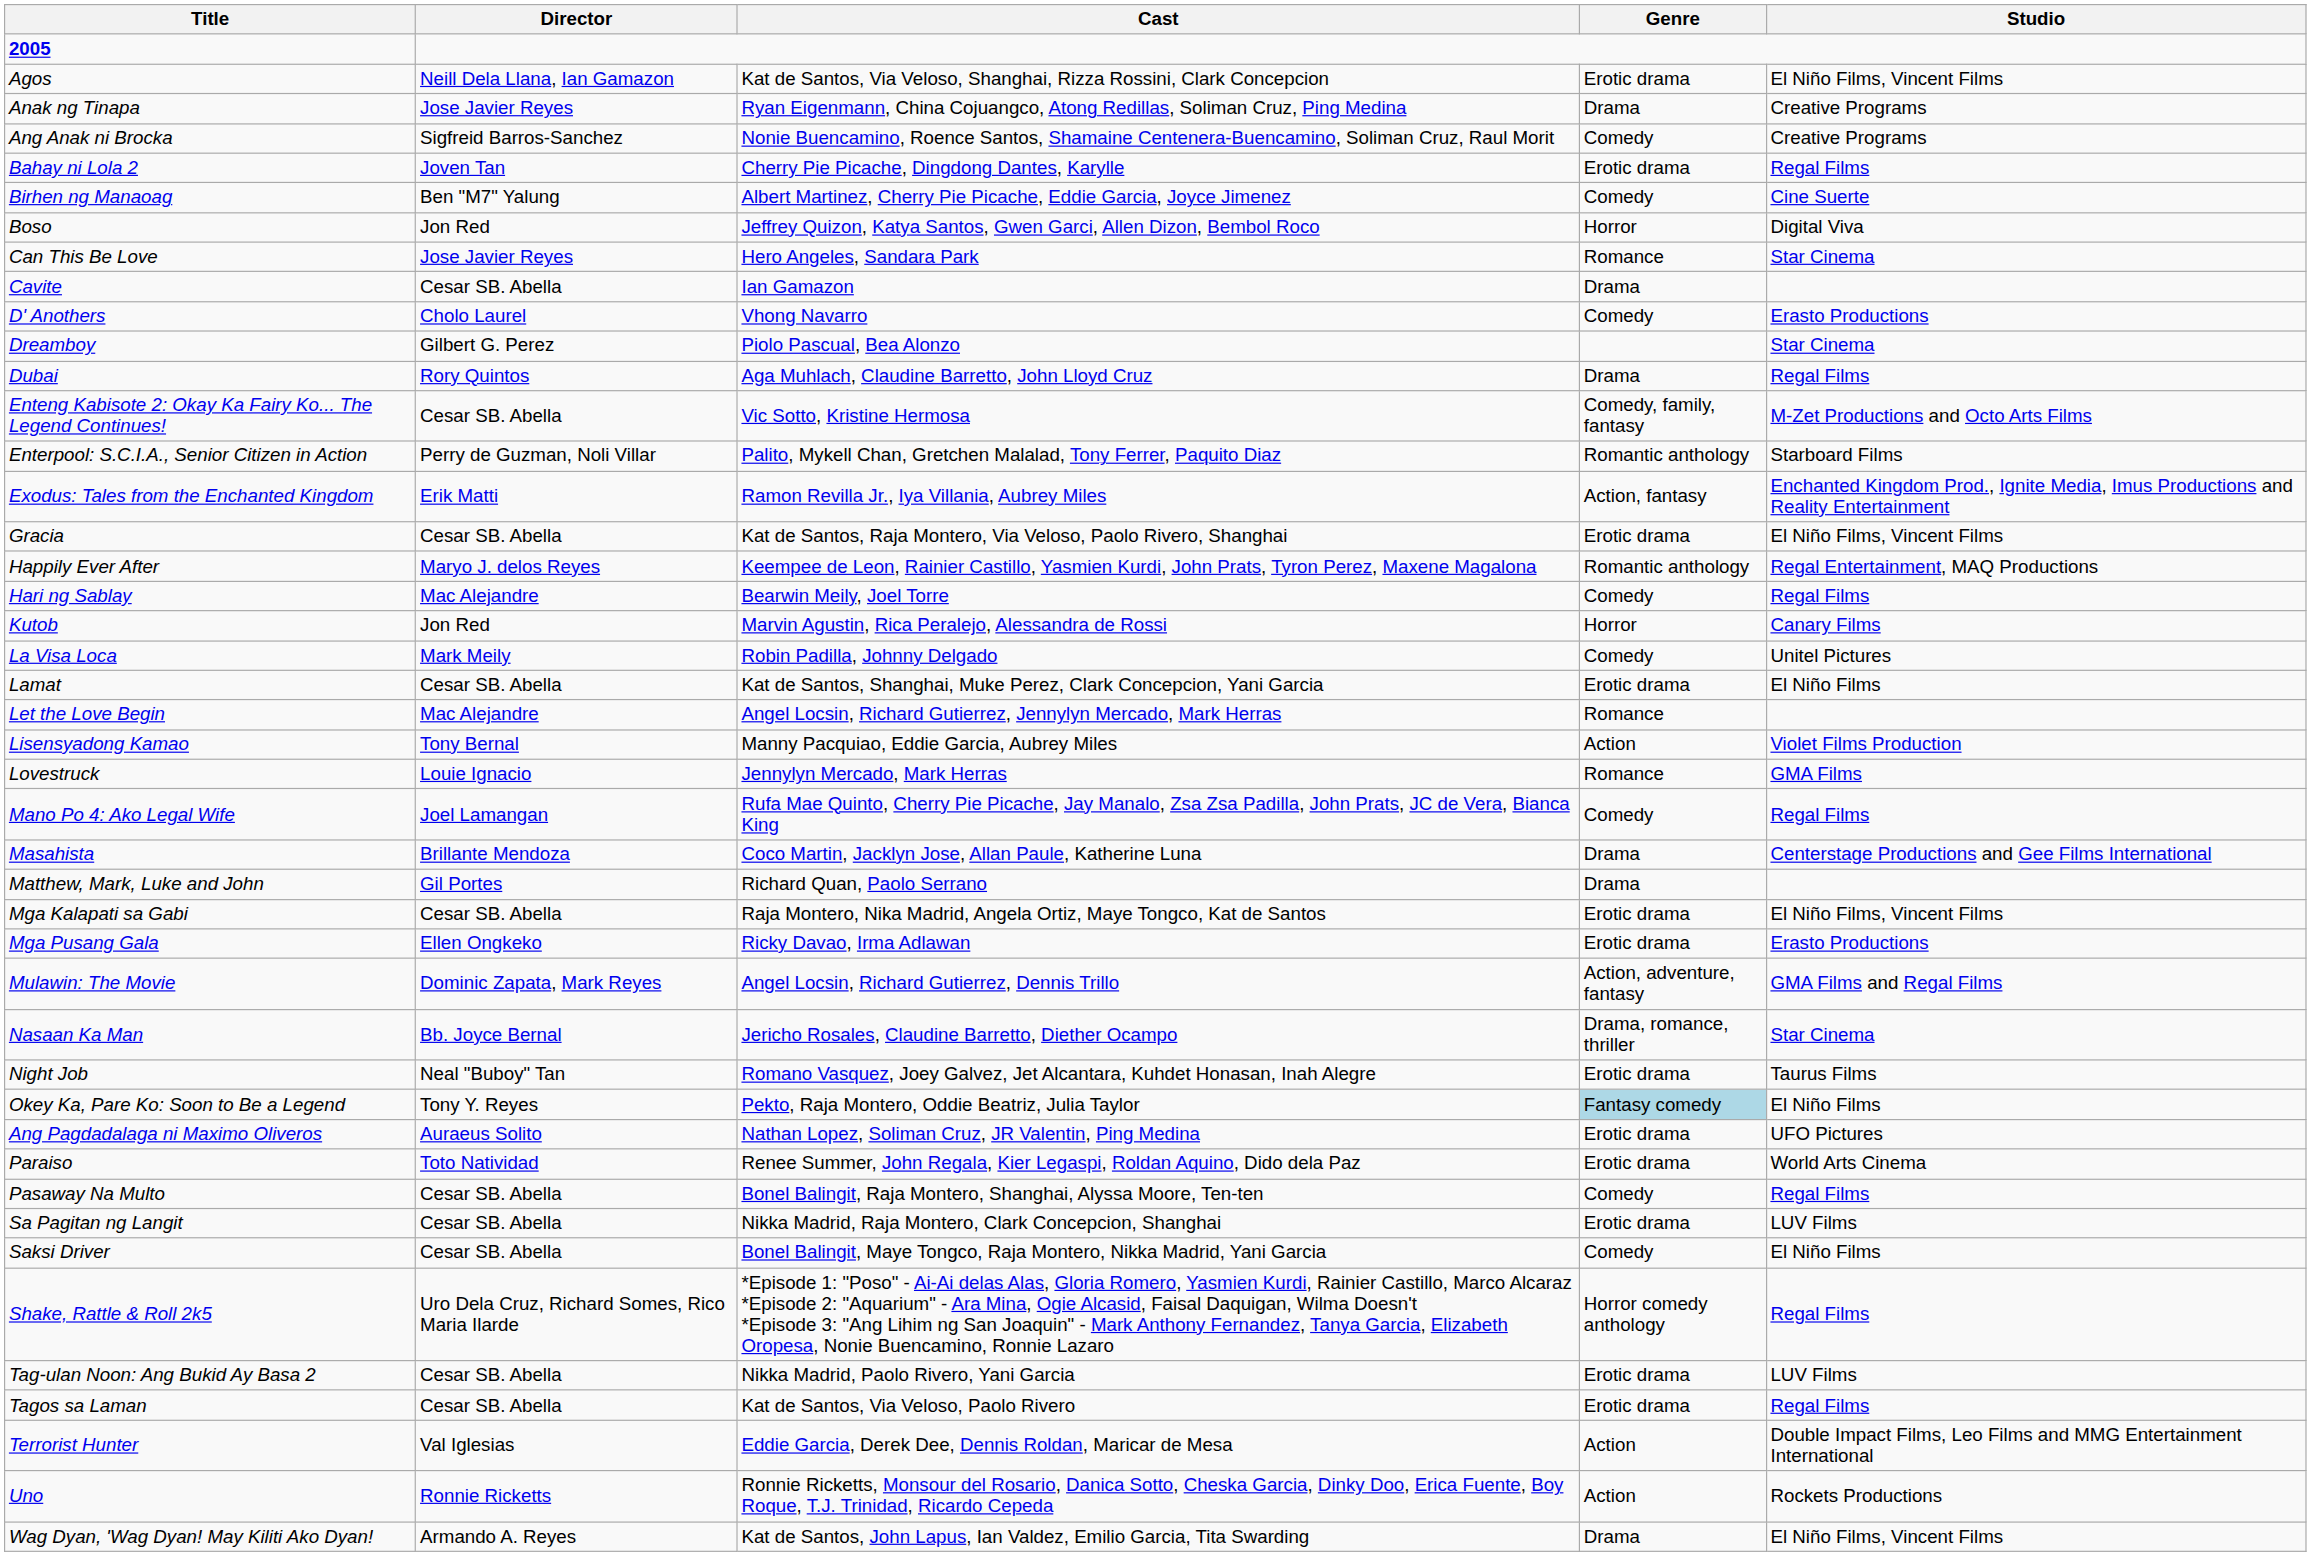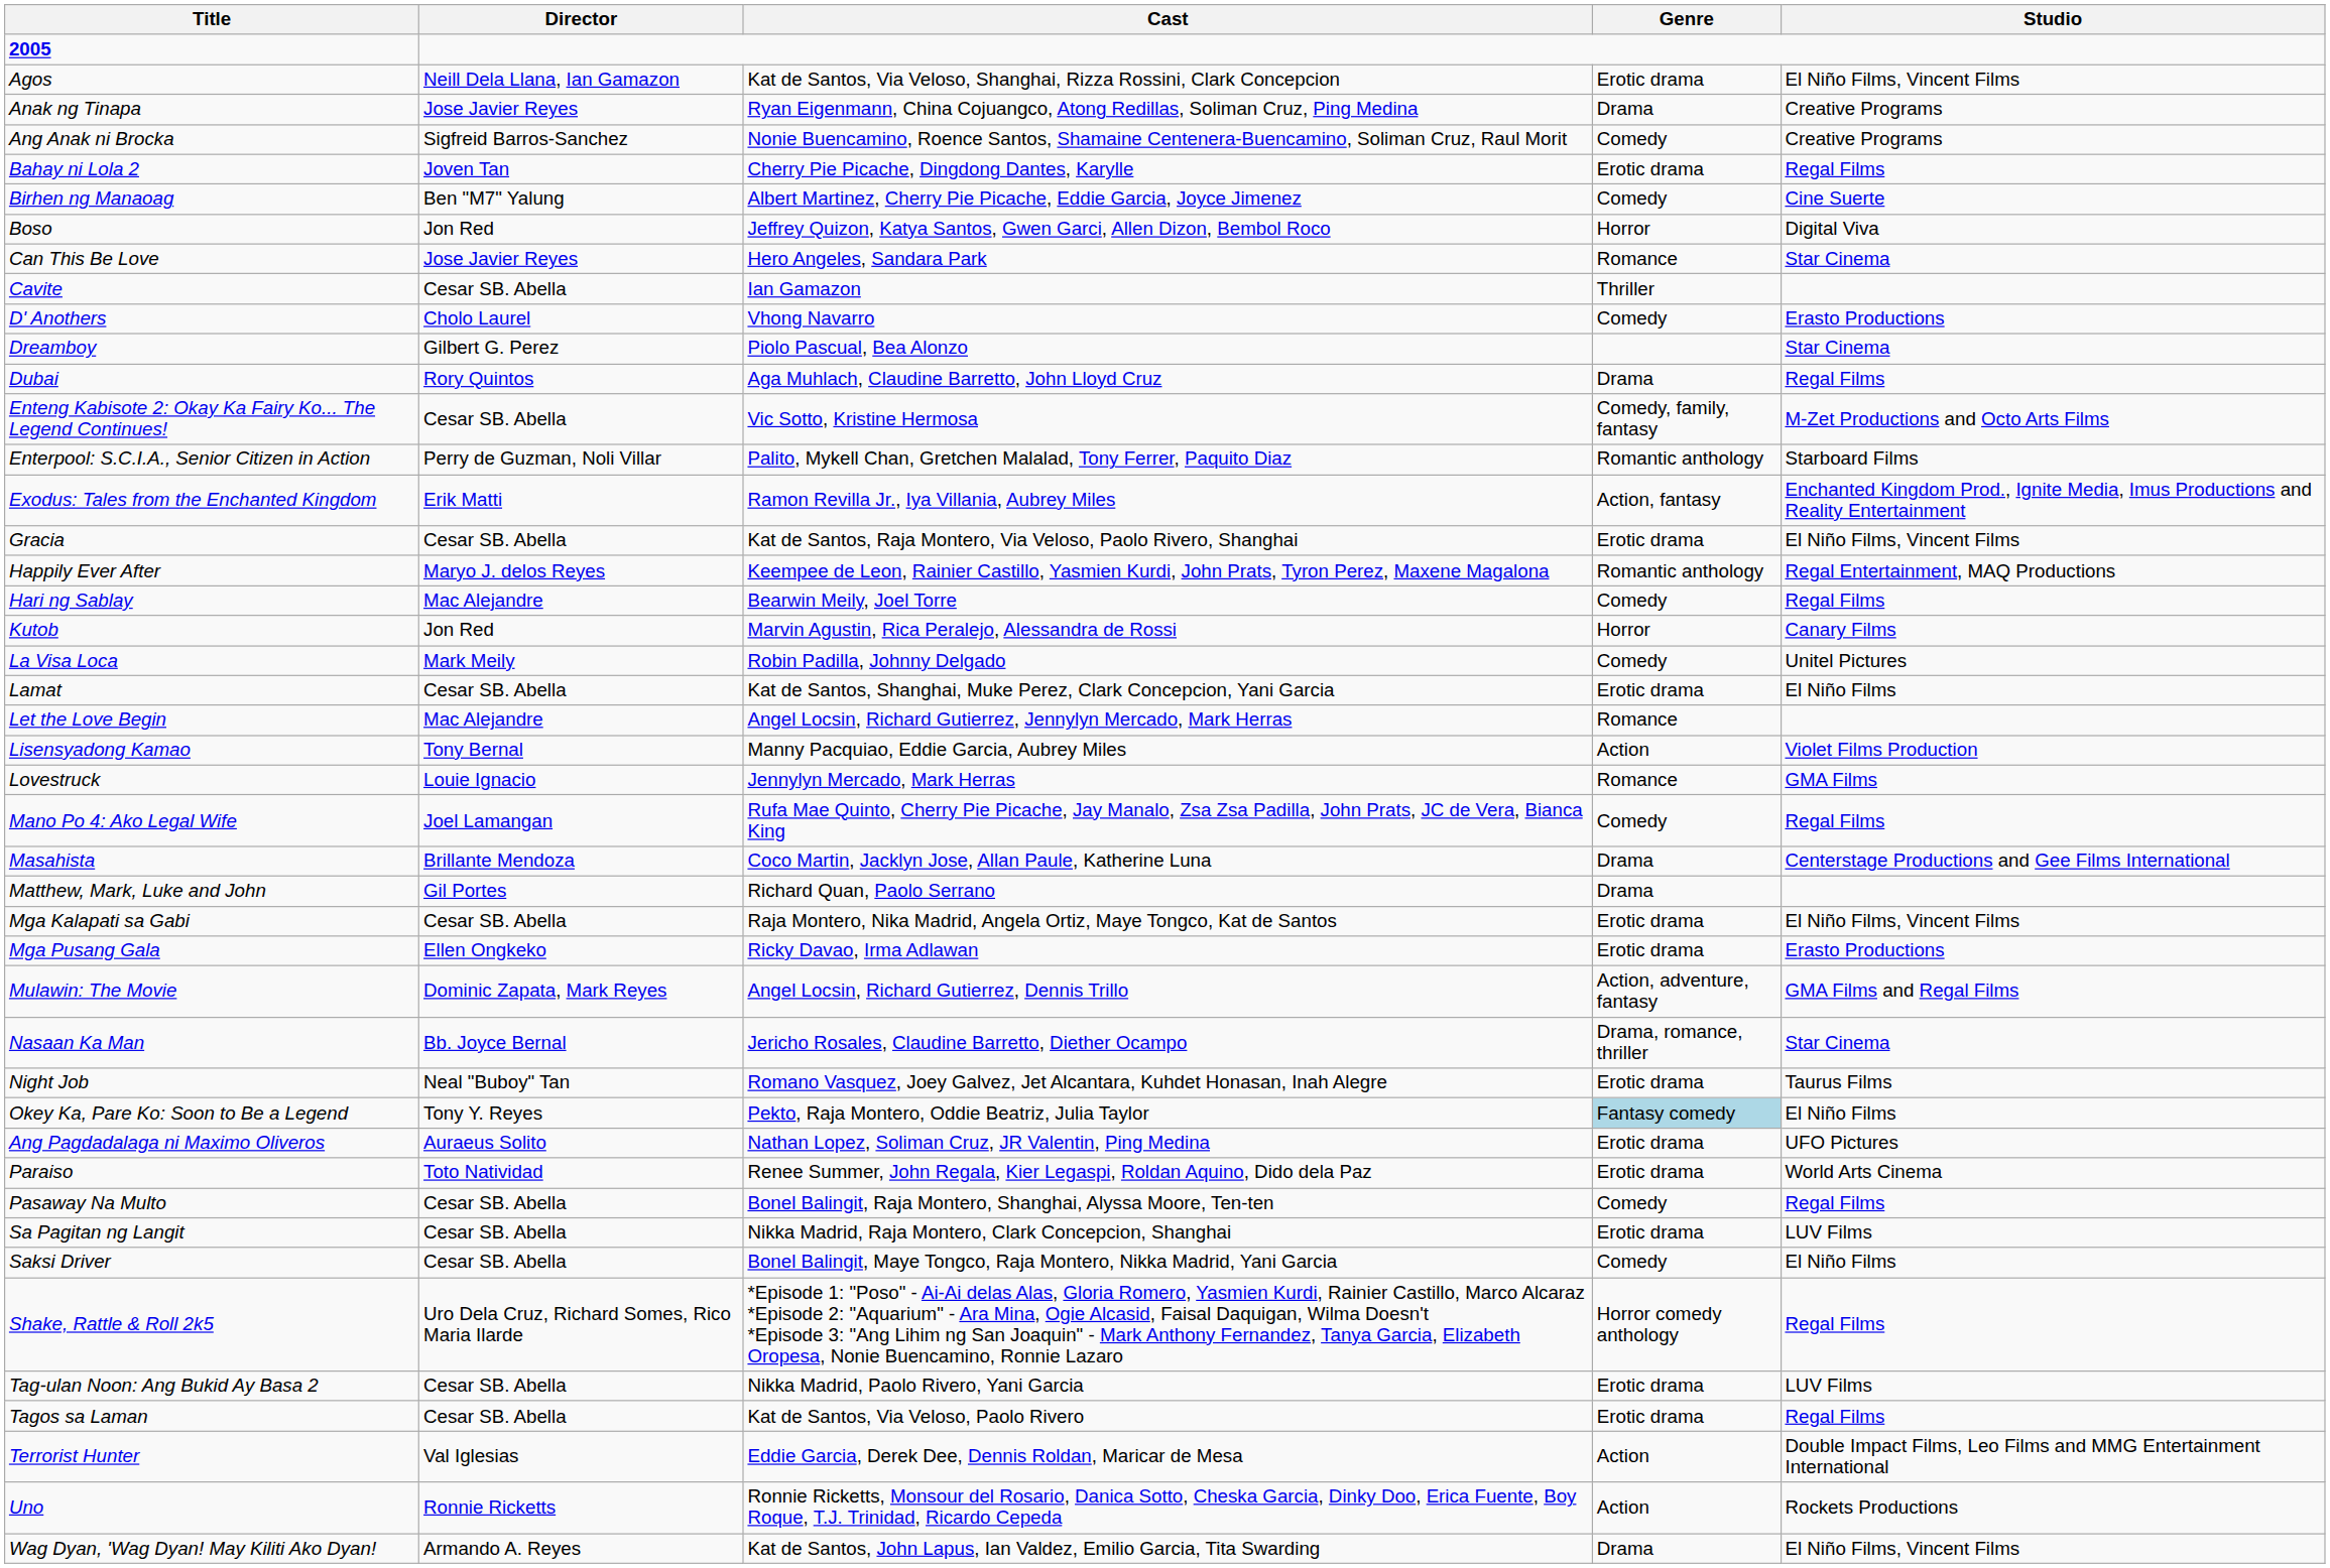Cavite | Genre: Drama -> Thriller
